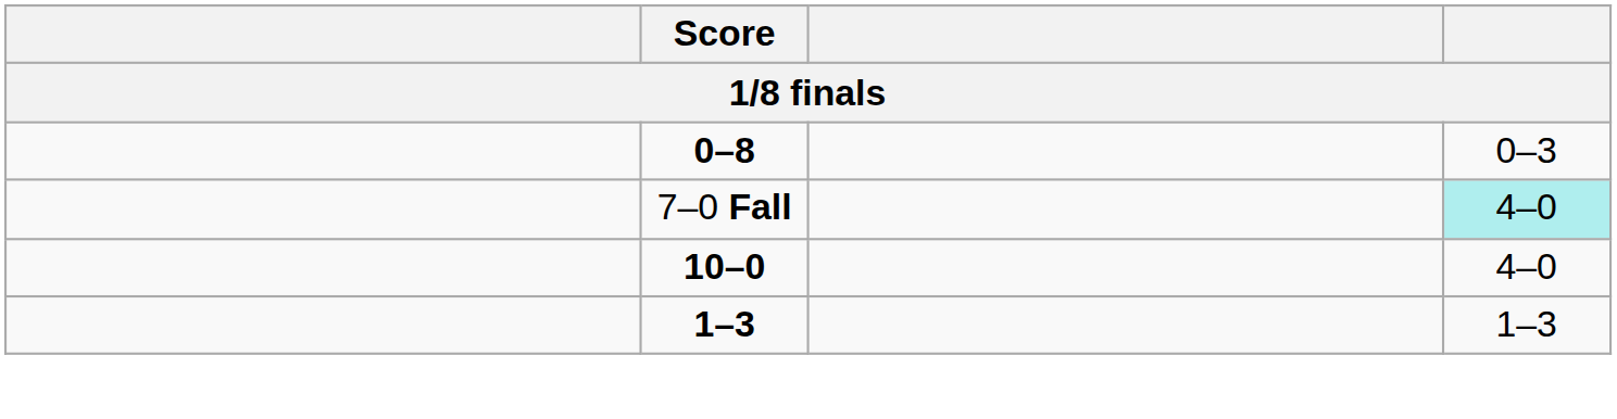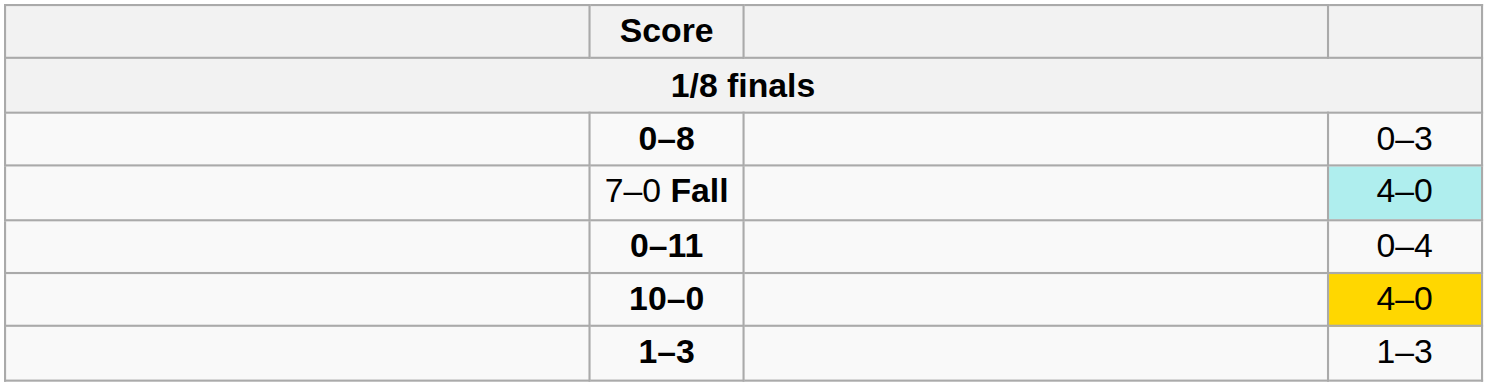+ row: 0–11 | 0–4
10–0 | column 4: no background -> gold background
